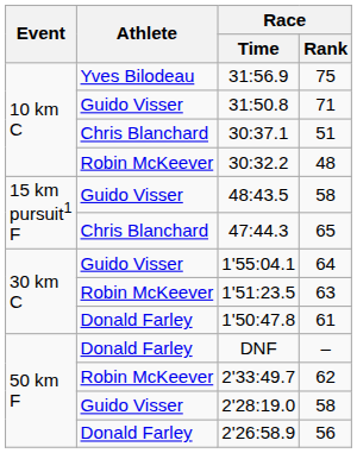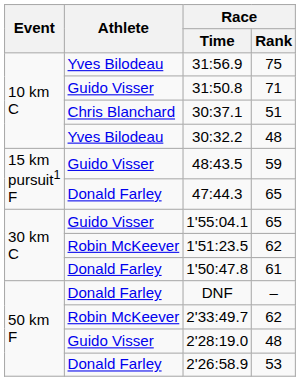30:32.2 | Athlete: Robin McKeever -> Yves Bilodeau
48:43.5 | Race / Rank: 58 -> 59
47:44.3 | Athlete: Chris Blanchard -> Donald Farley
1'55:04.1 | Race / Rank: 64 -> 65
1'51:23.5 | Race / Rank: 63 -> 62
2'28:19.0 | Race / Rank: 58 -> 48
2'26:58.9 | Race / Rank: 56 -> 53
